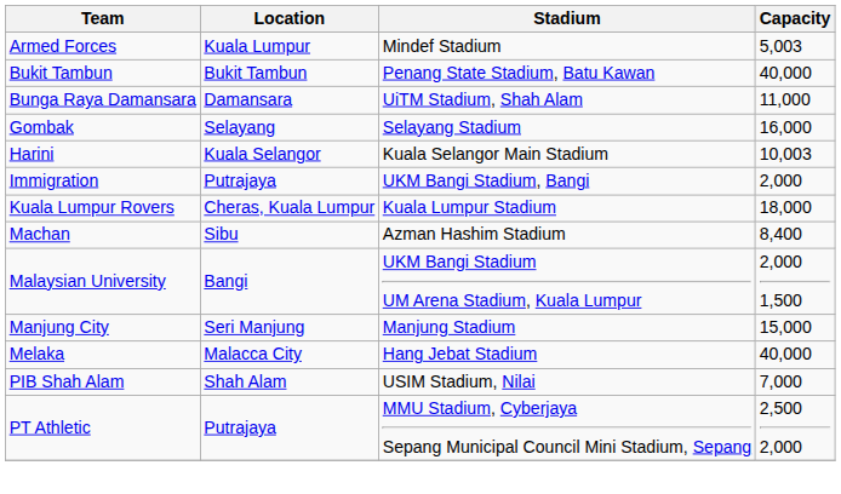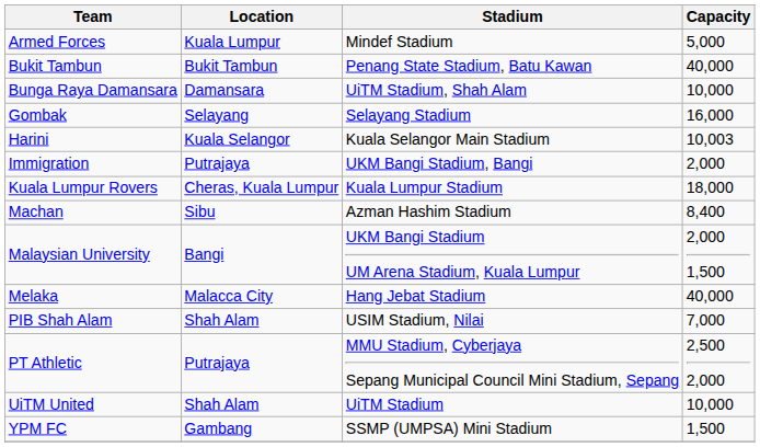Armed Forces | Capacity: 5,003 -> 5,000
Bunga Raya Damansara | Capacity: 11,000 -> 10,000
- row: Manjung City | Seri Manjung | Manjung Stadium | 15,000
+ row: UiTM United | Shah Alam | UiTM Stadium | 10,000
+ row: YPM FC | Gambang | SSMP (UMPSA) Mini Stadium | 1,500
